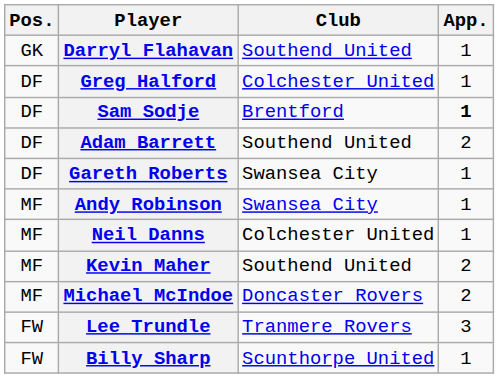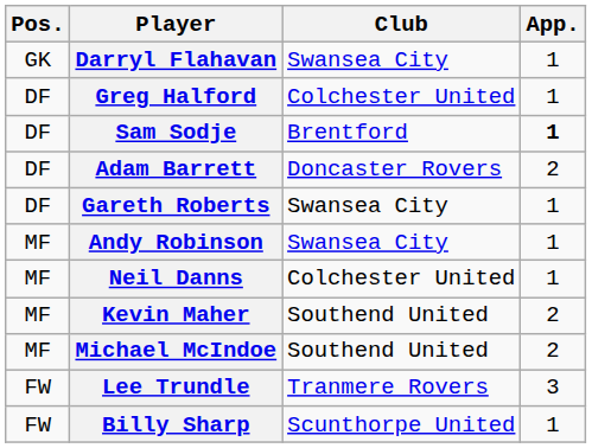Darryl Flahavan | Club: Southend United -> Swansea City
Adam Barrett | Club: Southend United -> Doncaster Rovers
Michael McIndoe | Club: Doncaster Rovers -> Southend United
